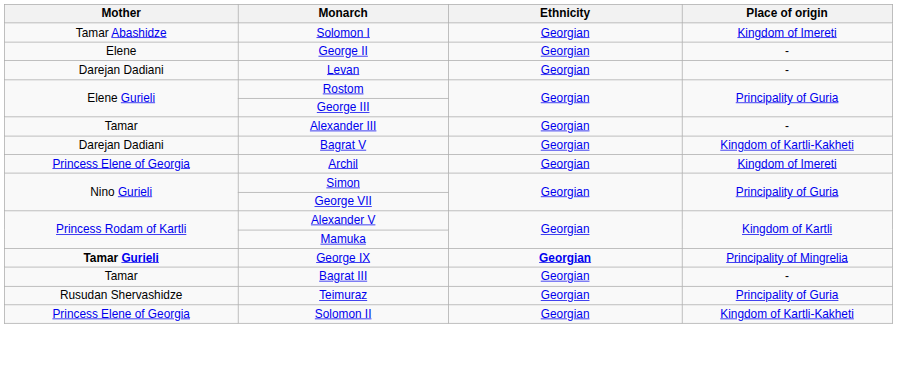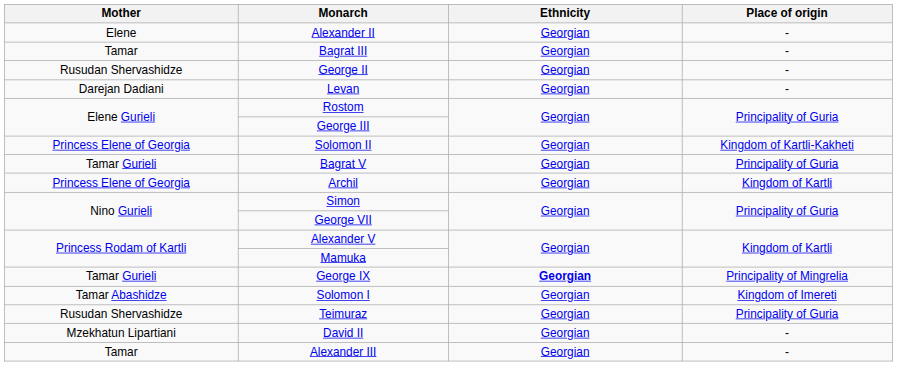+ row: Elene | Alexander II | Georgian | -
rows swapped: Bagrat III <-> Solomon I
George II | Mother: Elene -> Rusudan Shervashidze
rows swapped: Alexander III <-> Solomon II
Bagrat V | Mother: Darejan Dadiani -> Tamar Gurieli
Bagrat V | Place of origin: Kingdom of Kartli-Kakheti -> Principality of Guria
Archil | Place of origin: Kingdom of Imereti -> Kingdom of Kartli
George IX | Mother: bold -> normal
+ row: Mzekhatun Lipartiani | David II | Georgian | -
